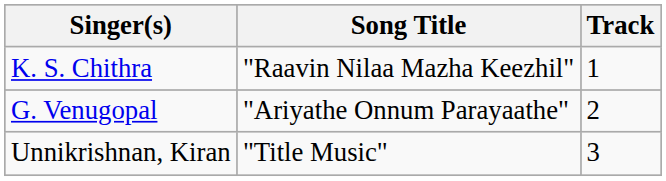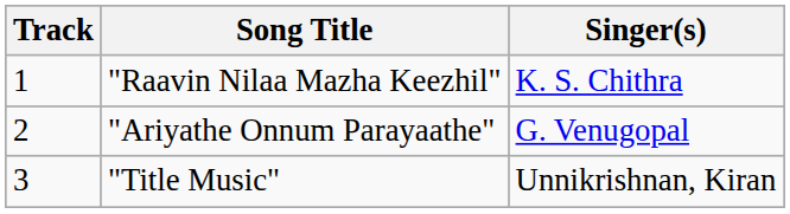columns swapped: Track <-> Singer(s)
